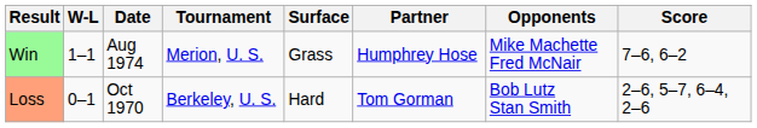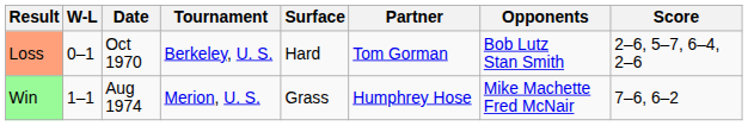rows swapped: Loss <-> Win
